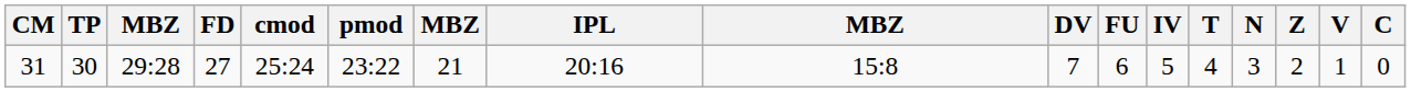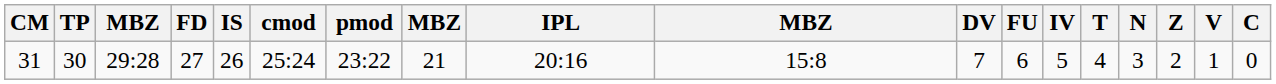+ column: IS | 26
